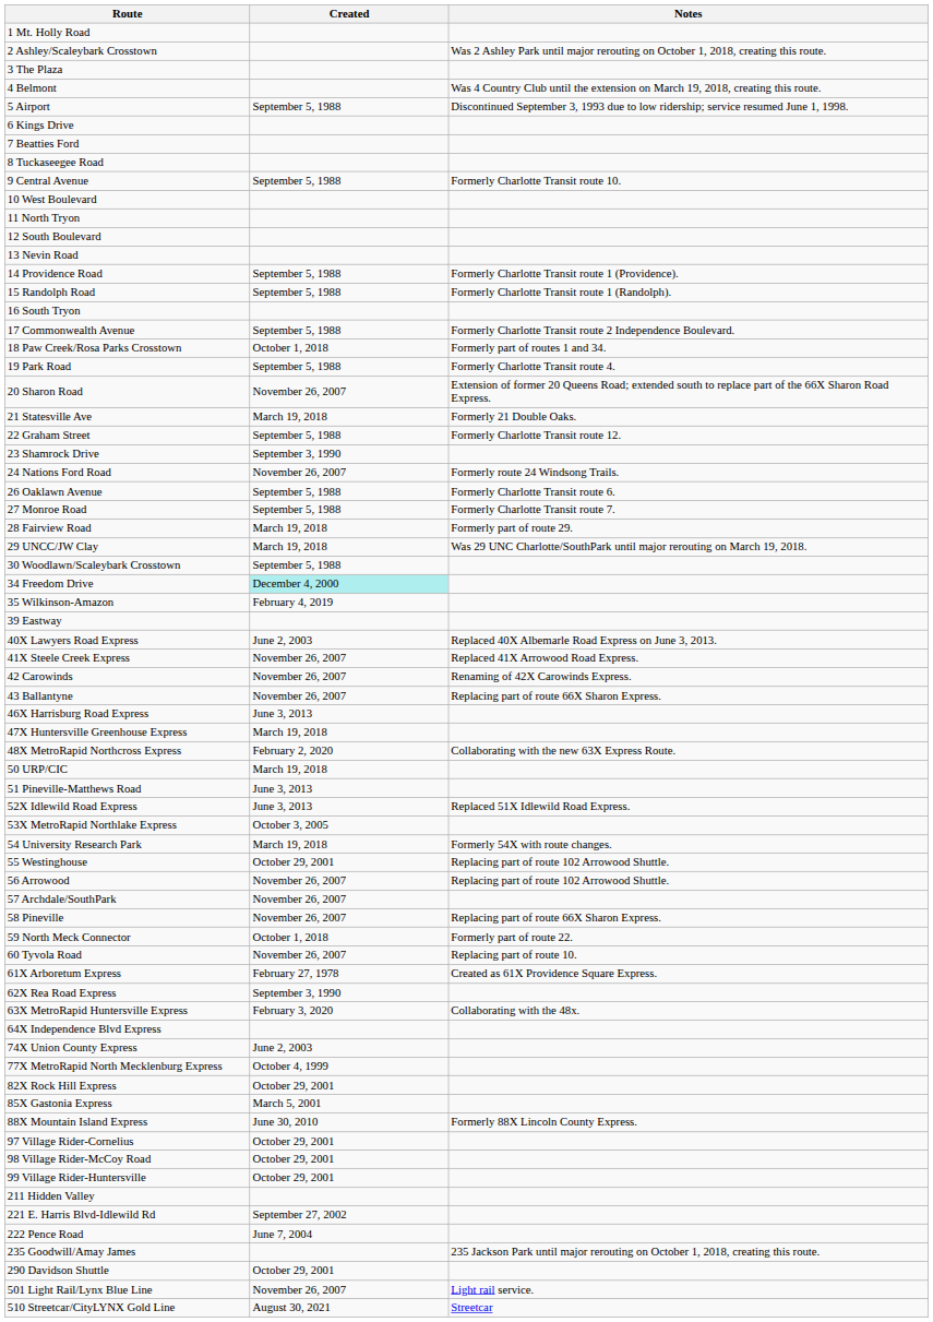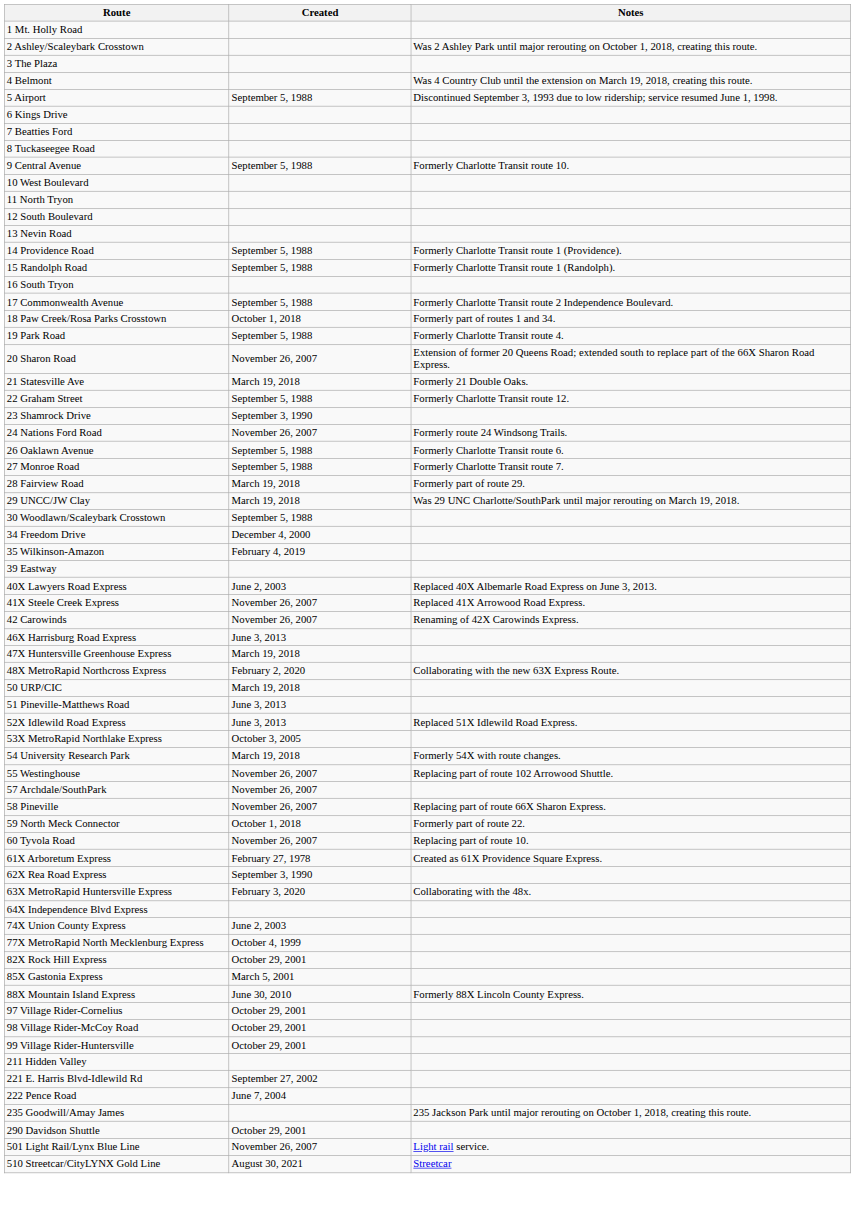34 Freedom Drive | Created: paleturquoise background -> no background
- row: 43 Ballantyne | November 26, 2007 | Replacing part of route 66X Sharon Express.
55 Westinghouse | Created: October 29, 2001 -> November 26, 2007
- row: 56 Arrowood | November 26, 2007 | Replacing part of route 102 Arrowood Shuttle.
